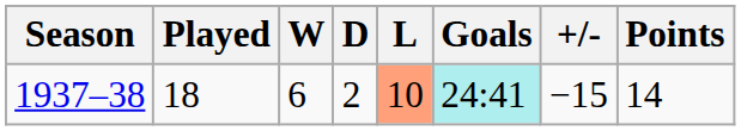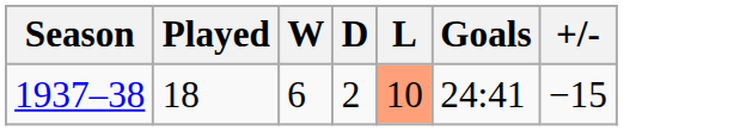- column: Points | 14
1937–38 | Goals: paleturquoise background -> no background
